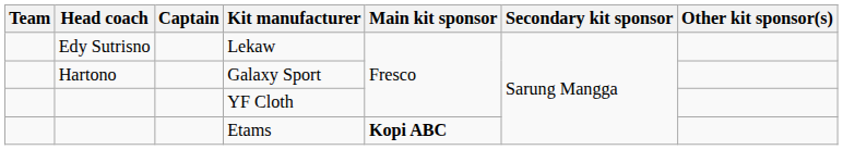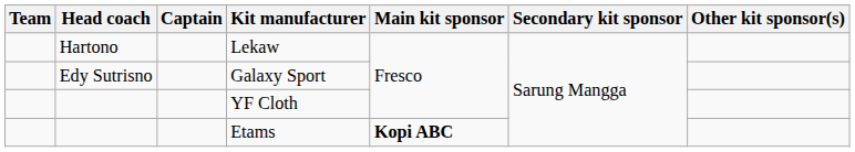Lekaw | Head coach: Edy Sutrisno -> Hartono
Galaxy Sport | Head coach: Hartono -> Edy Sutrisno
